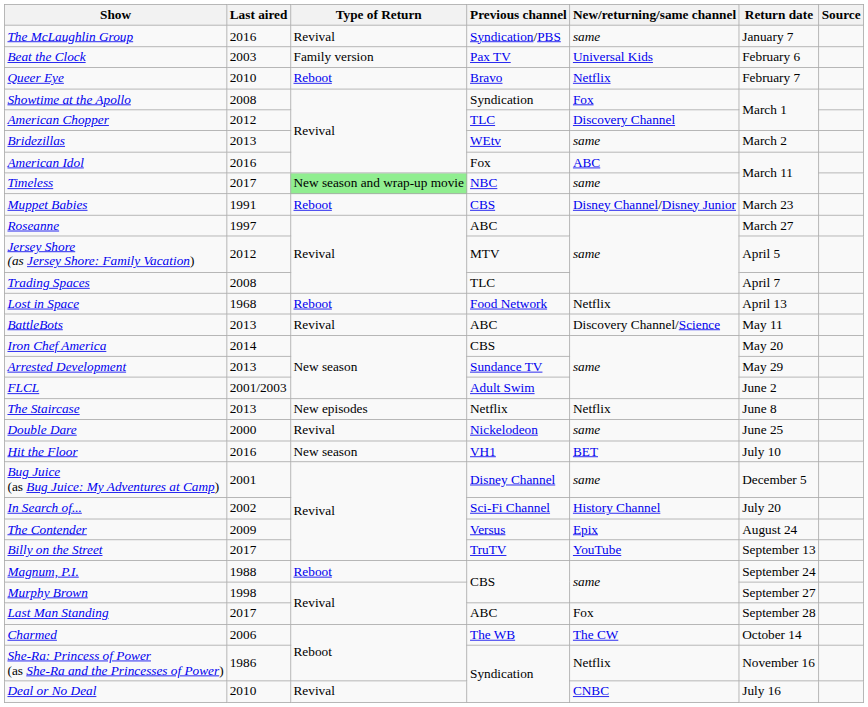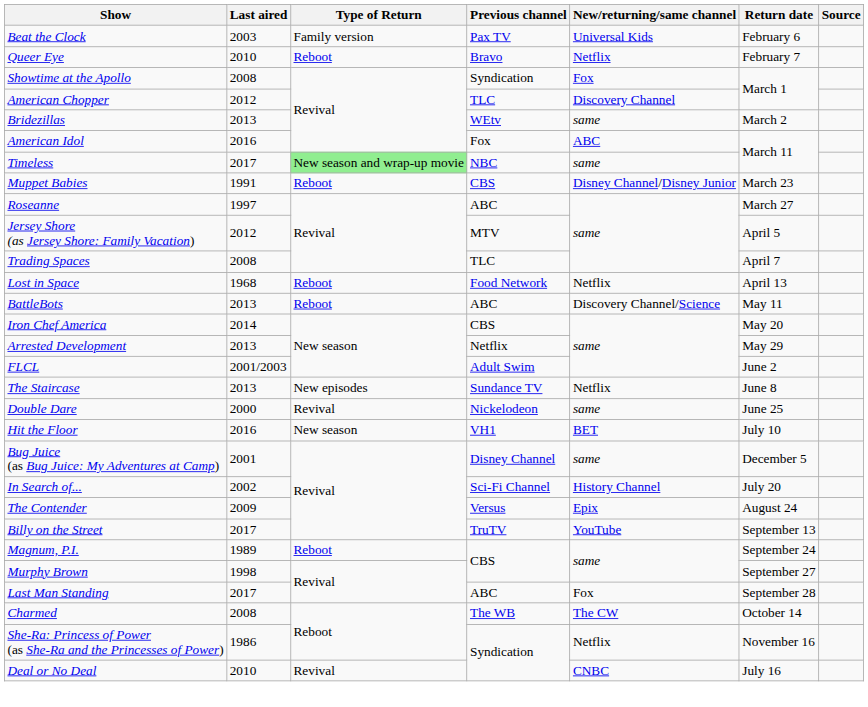- row: The McLaughlin Group | 2016 | Revival | Syndication/PBS | same | January 7
BattleBots | Type of Return: Revival -> Reboot
Arrested Development | Previous channel: Sundance TV -> Netflix
The Staircase | Previous channel: Netflix -> Sundance TV
Magnum, P.I. | Last aired: 1988 -> 1989
Charmed | Last aired: 2006 -> 2008
